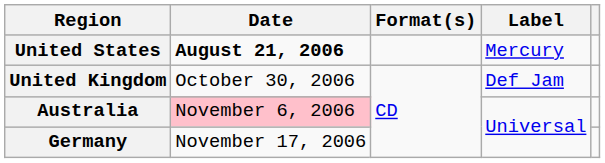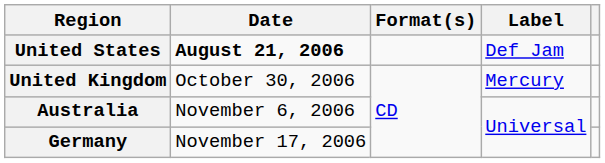United States | Label: Mercury -> Def Jam
United Kingdom | Label: Def Jam -> Mercury
Australia | Date: pink background -> no background
